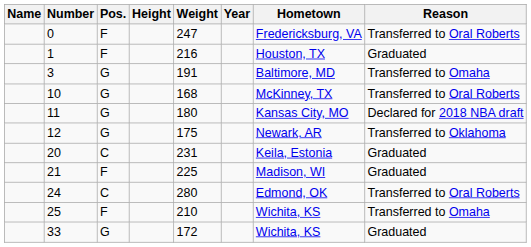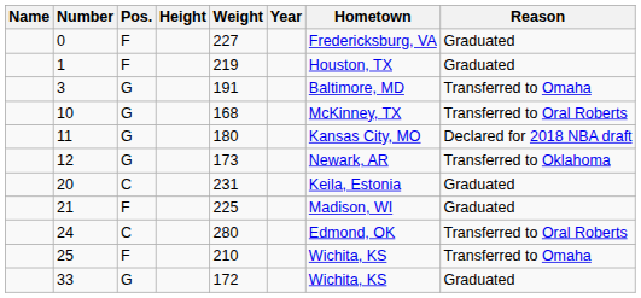0 | Weight: 247 -> 227
0 | Reason: Transferred to Oral Roberts -> Graduated
1 | Weight: 216 -> 219
12 | Weight: 175 -> 173
